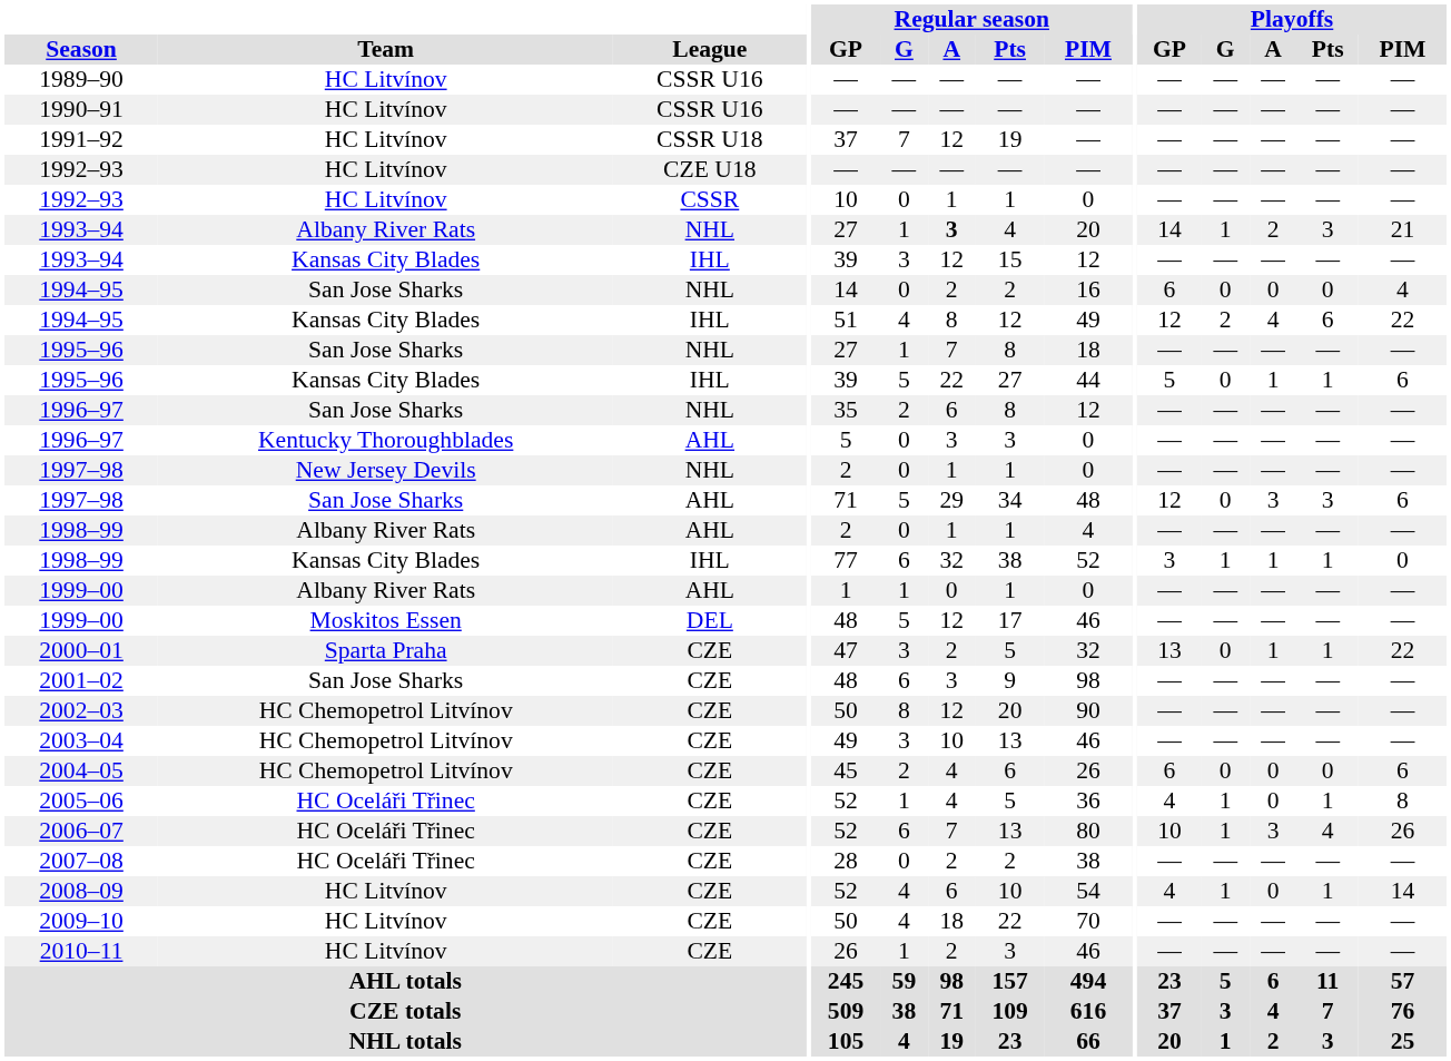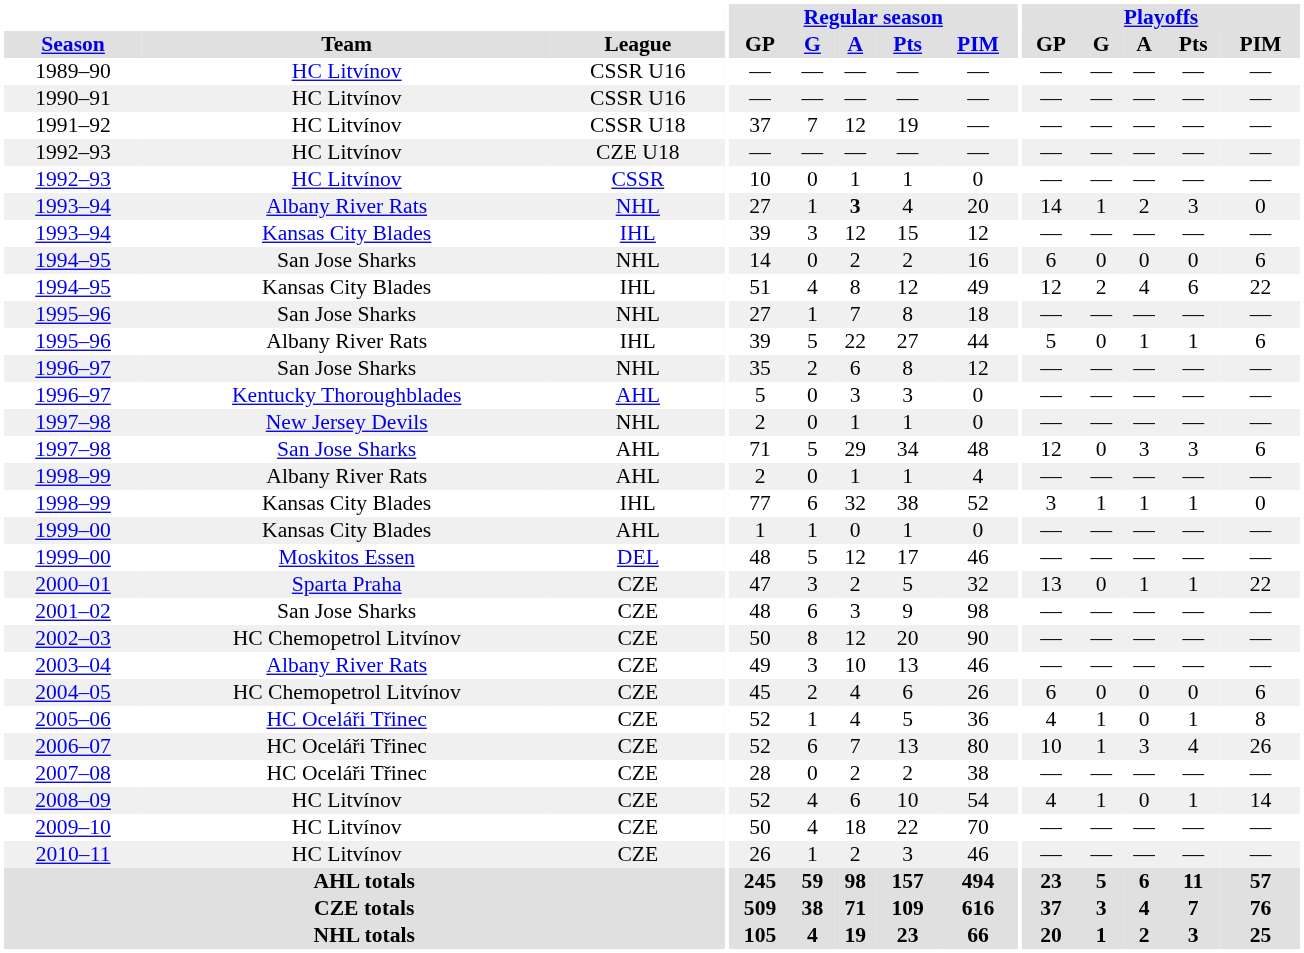1993–94 / NHL | Playoffs / PIM: 21 -> 0
1994–95 / NHL | Playoffs / PIM: 4 -> 6
1995–96 / IHL | Team: Kansas City Blades -> Albany River Rats
1999–00 / AHL | Team: Albany River Rats -> Kansas City Blades
2003–04 | Team: HC Chemopetrol Litvínov -> Albany River Rats
